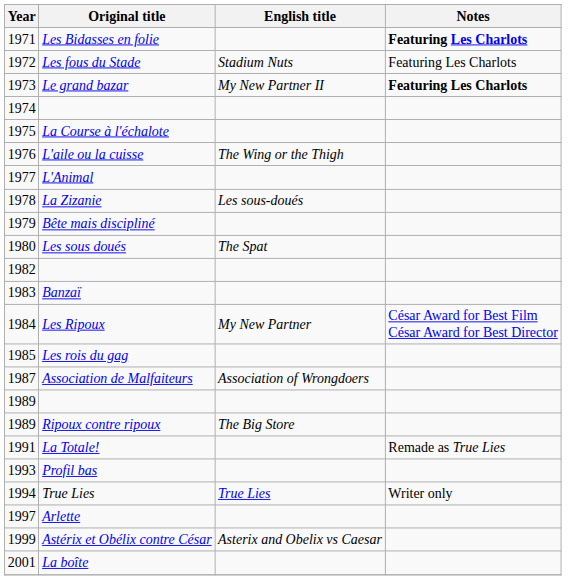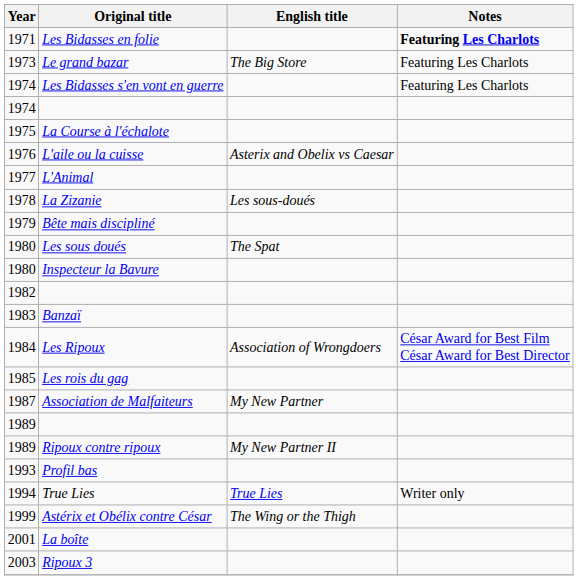- row: 1972 | Les fous du Stade | Stadium Nuts | Featuring Les Charlots
Le grand bazar | English title: My New Partner II -> The Big Store
Le grand bazar | Notes: bold -> normal
+ row: 1974 | Les Bidasses s'en vont en guerre | Featuring Les Charlots
L'aile ou la cuisse | English title: The Wing or the Thigh -> Asterix and Obelix vs Caesar
+ row: 1980 | Inspecteur la Bavure
Les Ripoux | English title: My New Partner -> Association of Wrongdoers
Association de Malfaiteurs | English title: Association of Wrongdoers -> My New Partner
Ripoux contre ripoux | English title: The Big Store -> My New Partner II
- row: 1991 | La Totale! | Remade as True Lies
- row: 1997 | Arlette
Astérix et Obélix contre César | English title: Asterix and Obelix vs Caesar -> The Wing or the Thigh
+ row: 2003 | Ripoux 3
